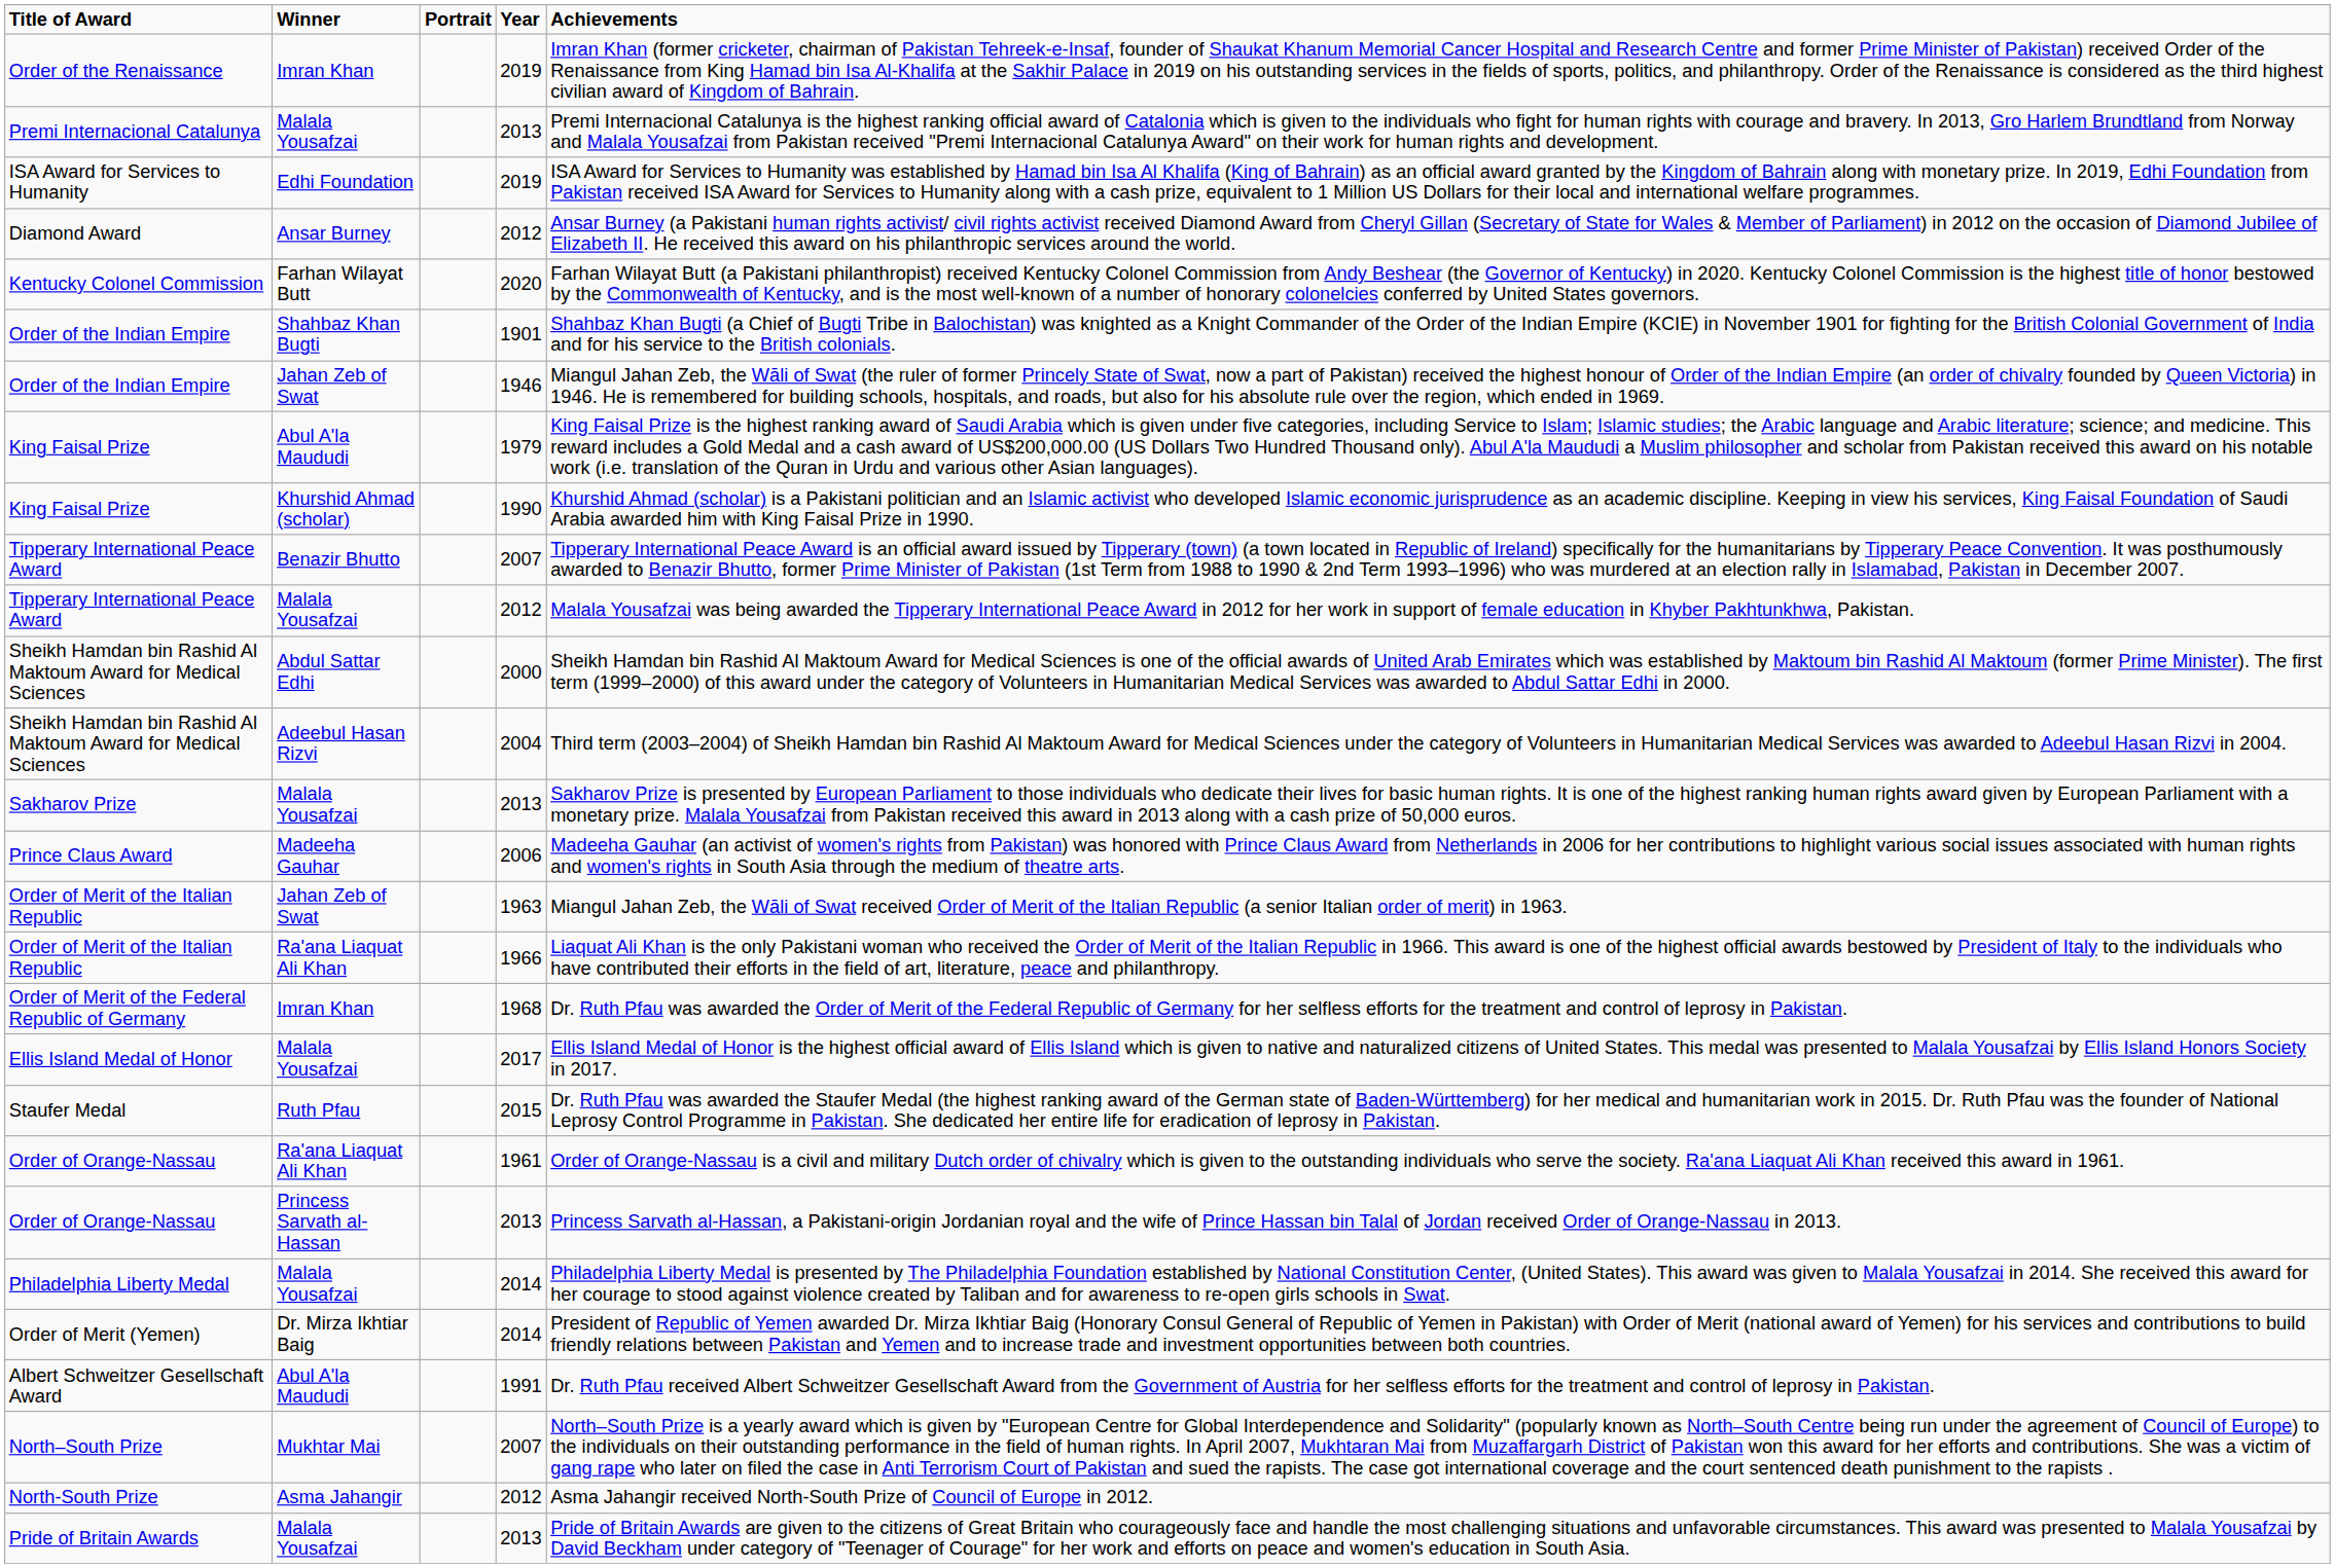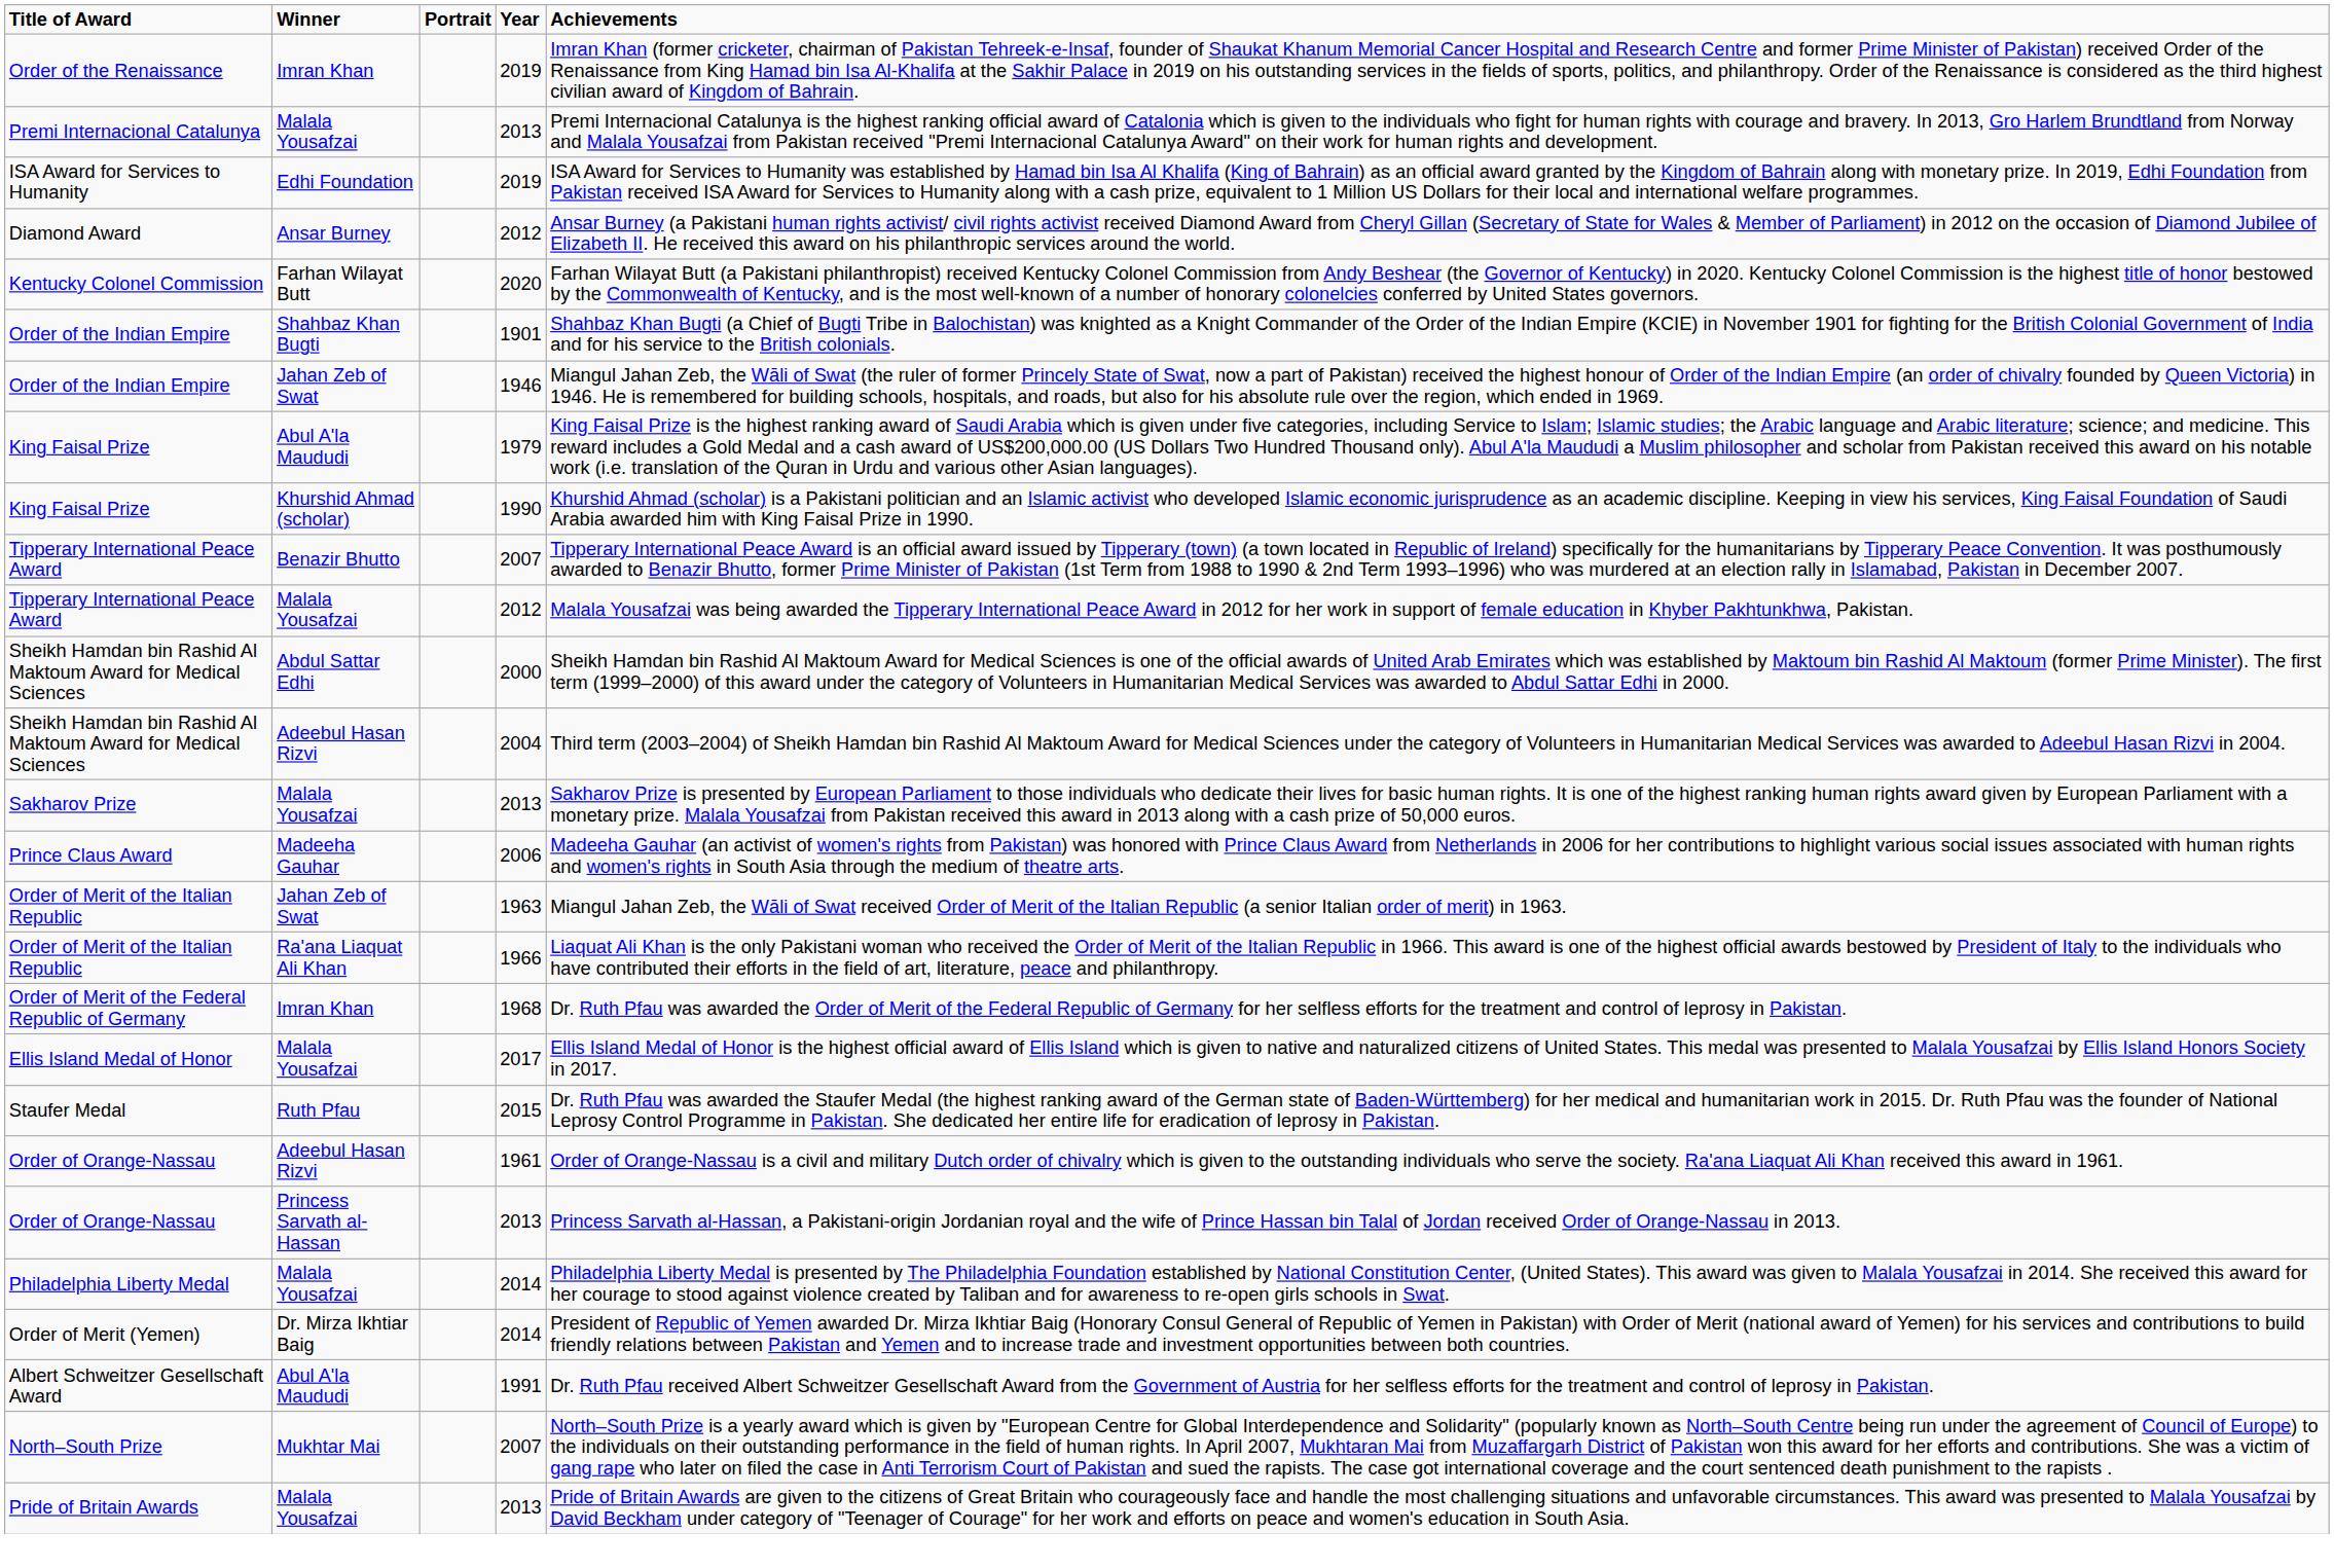Order of Orange-Nassau / 1961 | Winner: Ra'ana Liaquat Ali Khan -> Adeebul Hasan Rizvi
- row: North-South Prize | Asma Jahangir | 2012 | Asma Jahangir received North-South Prize of Council of Europe in 2012.
